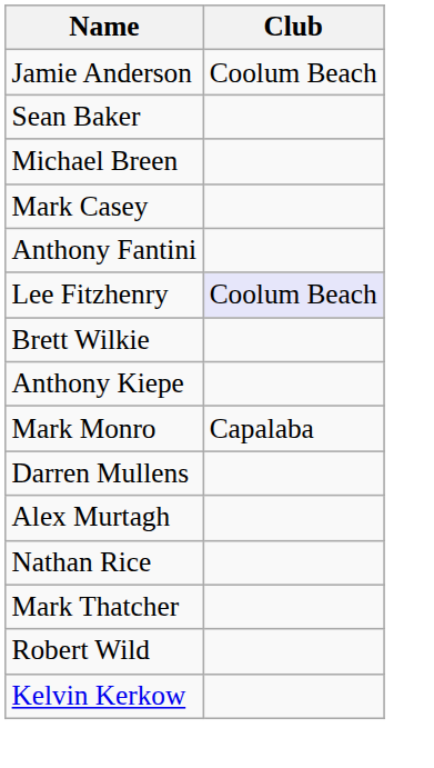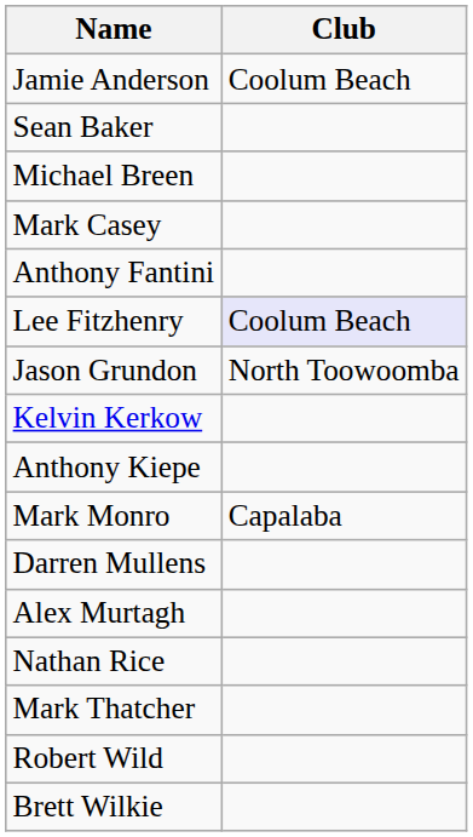+ row: Jason Grundon | North Toowoomba
rows swapped: Kelvin Kerkow <-> Brett Wilkie
